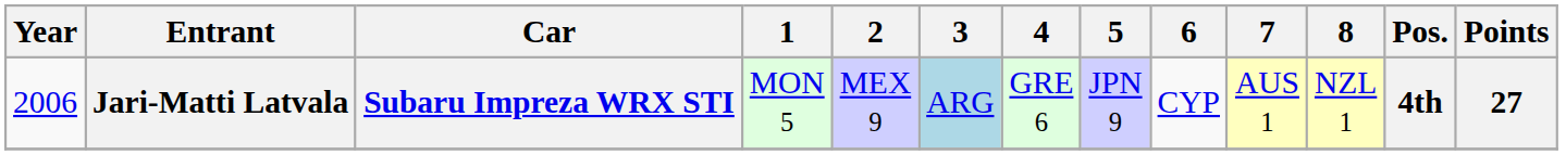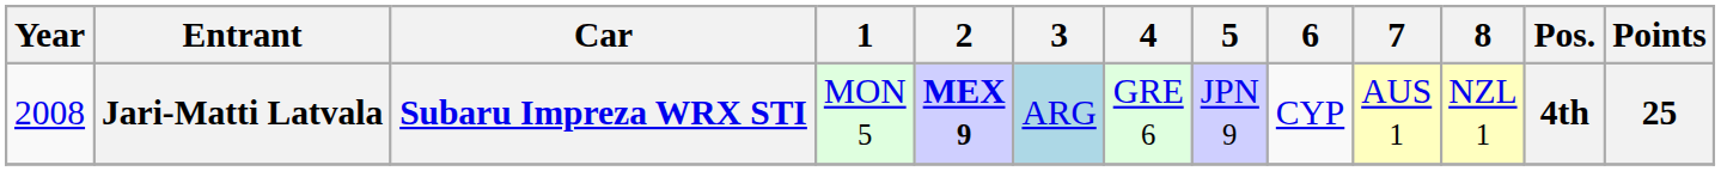Jari-Matti Latvala | Year: 2006 -> 2008
Jari-Matti Latvala | 2: normal -> bold
Jari-Matti Latvala | Points: 27 -> 25
